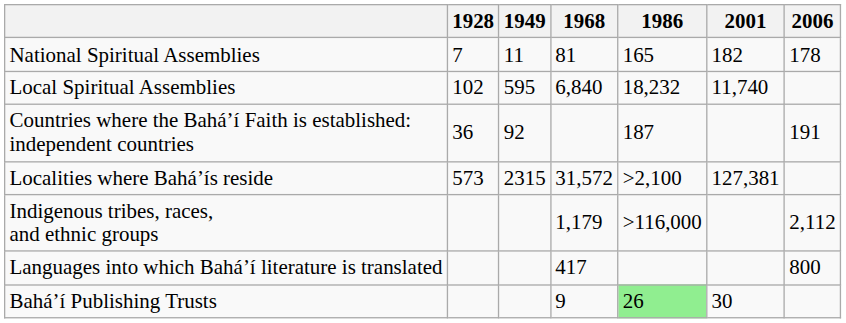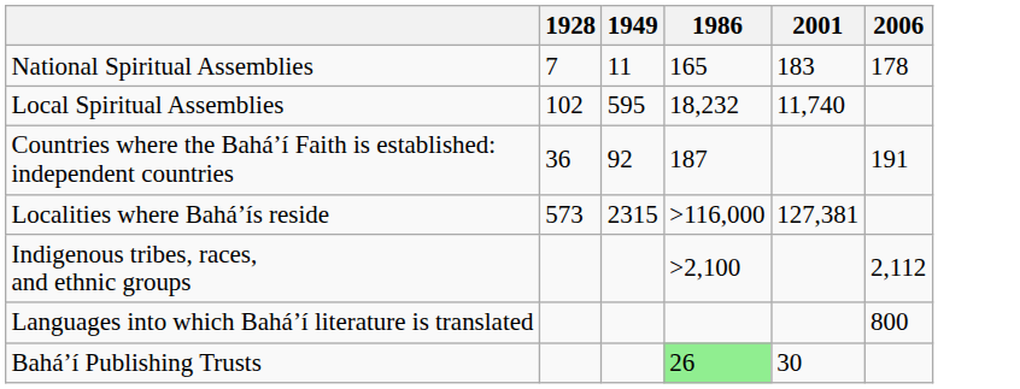- column: 1968 | 81 | 6,840 | 31,572 | 1,179 | 417 | 9
National Spiritual Assemblies | 2001: 182 -> 183
Localities where Baháʼís reside | 1986: >2,100 -> >116,000
Indigenous tribes, races, and ethnic groups | 1986: >116,000 -> >2,100
